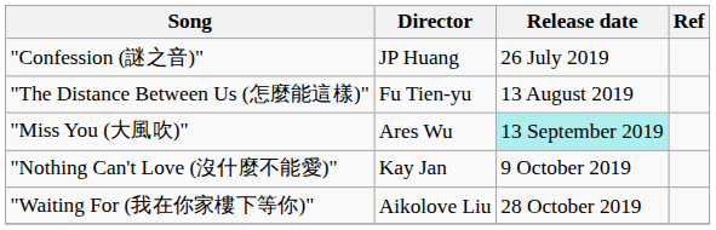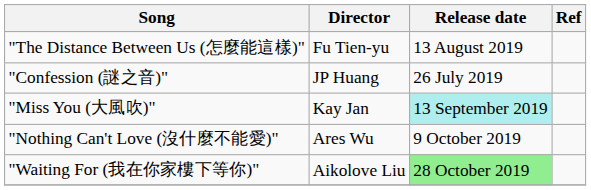rows swapped: "Confession (謎之音)" <-> "The Distance Between Us (怎麼能這樣)"
"Miss You (大風吹)" | Director: Ares Wu -> Kay Jan
"Nothing Can't Love (沒什麼不能愛)" | Director: Kay Jan -> Ares Wu
"Waiting For (我在你家樓下等你)" | Release date: no background -> lightgreen background
